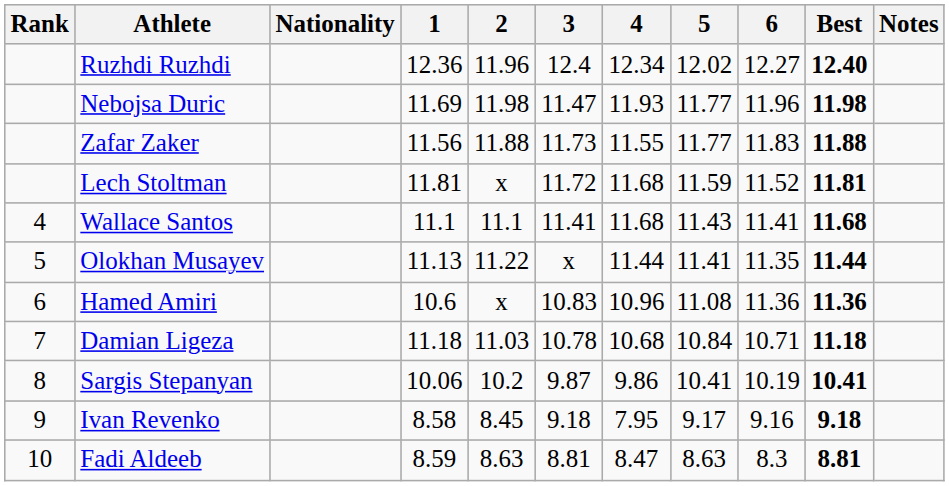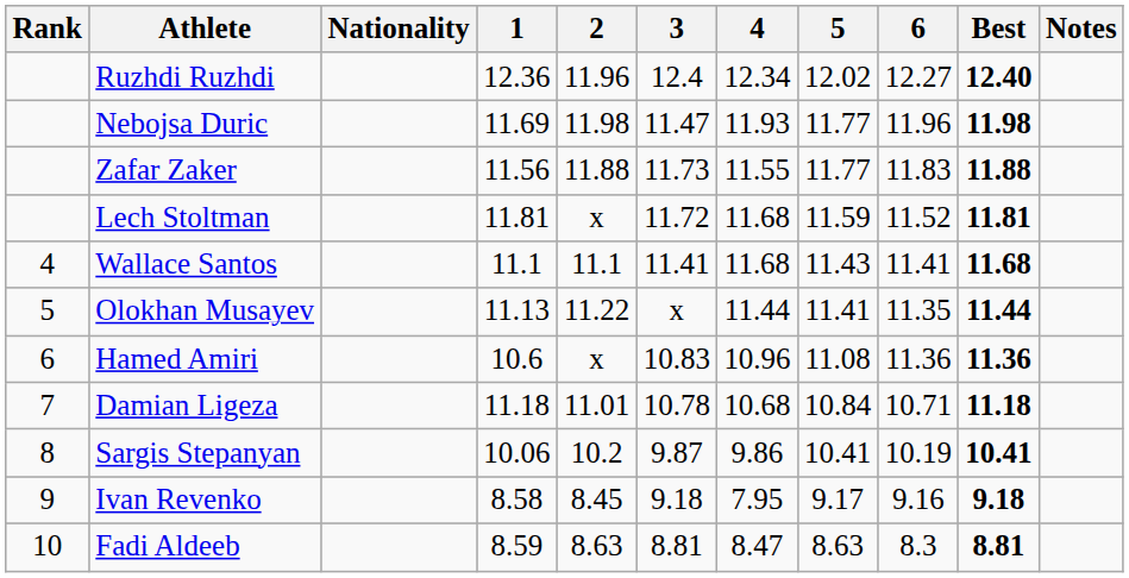Damian Ligeza | 2: 11.03 -> 11.01
